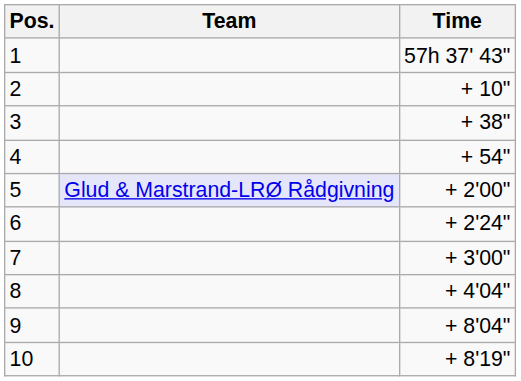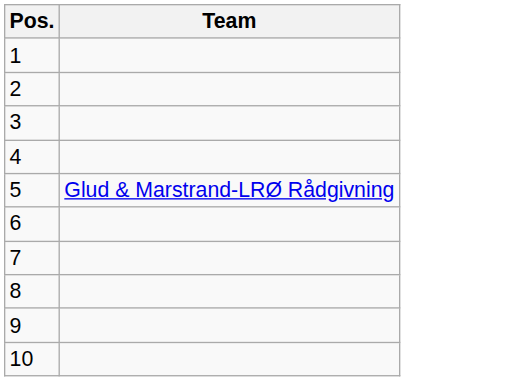- column: Time | 57h 37' 43" | + 10" | + 38" | + 54" | + 2'00" | + 2'24" | + 3'00" | + 4'04" | + 8'04" | + 8'19"
5 | Team: lavender background -> no background
